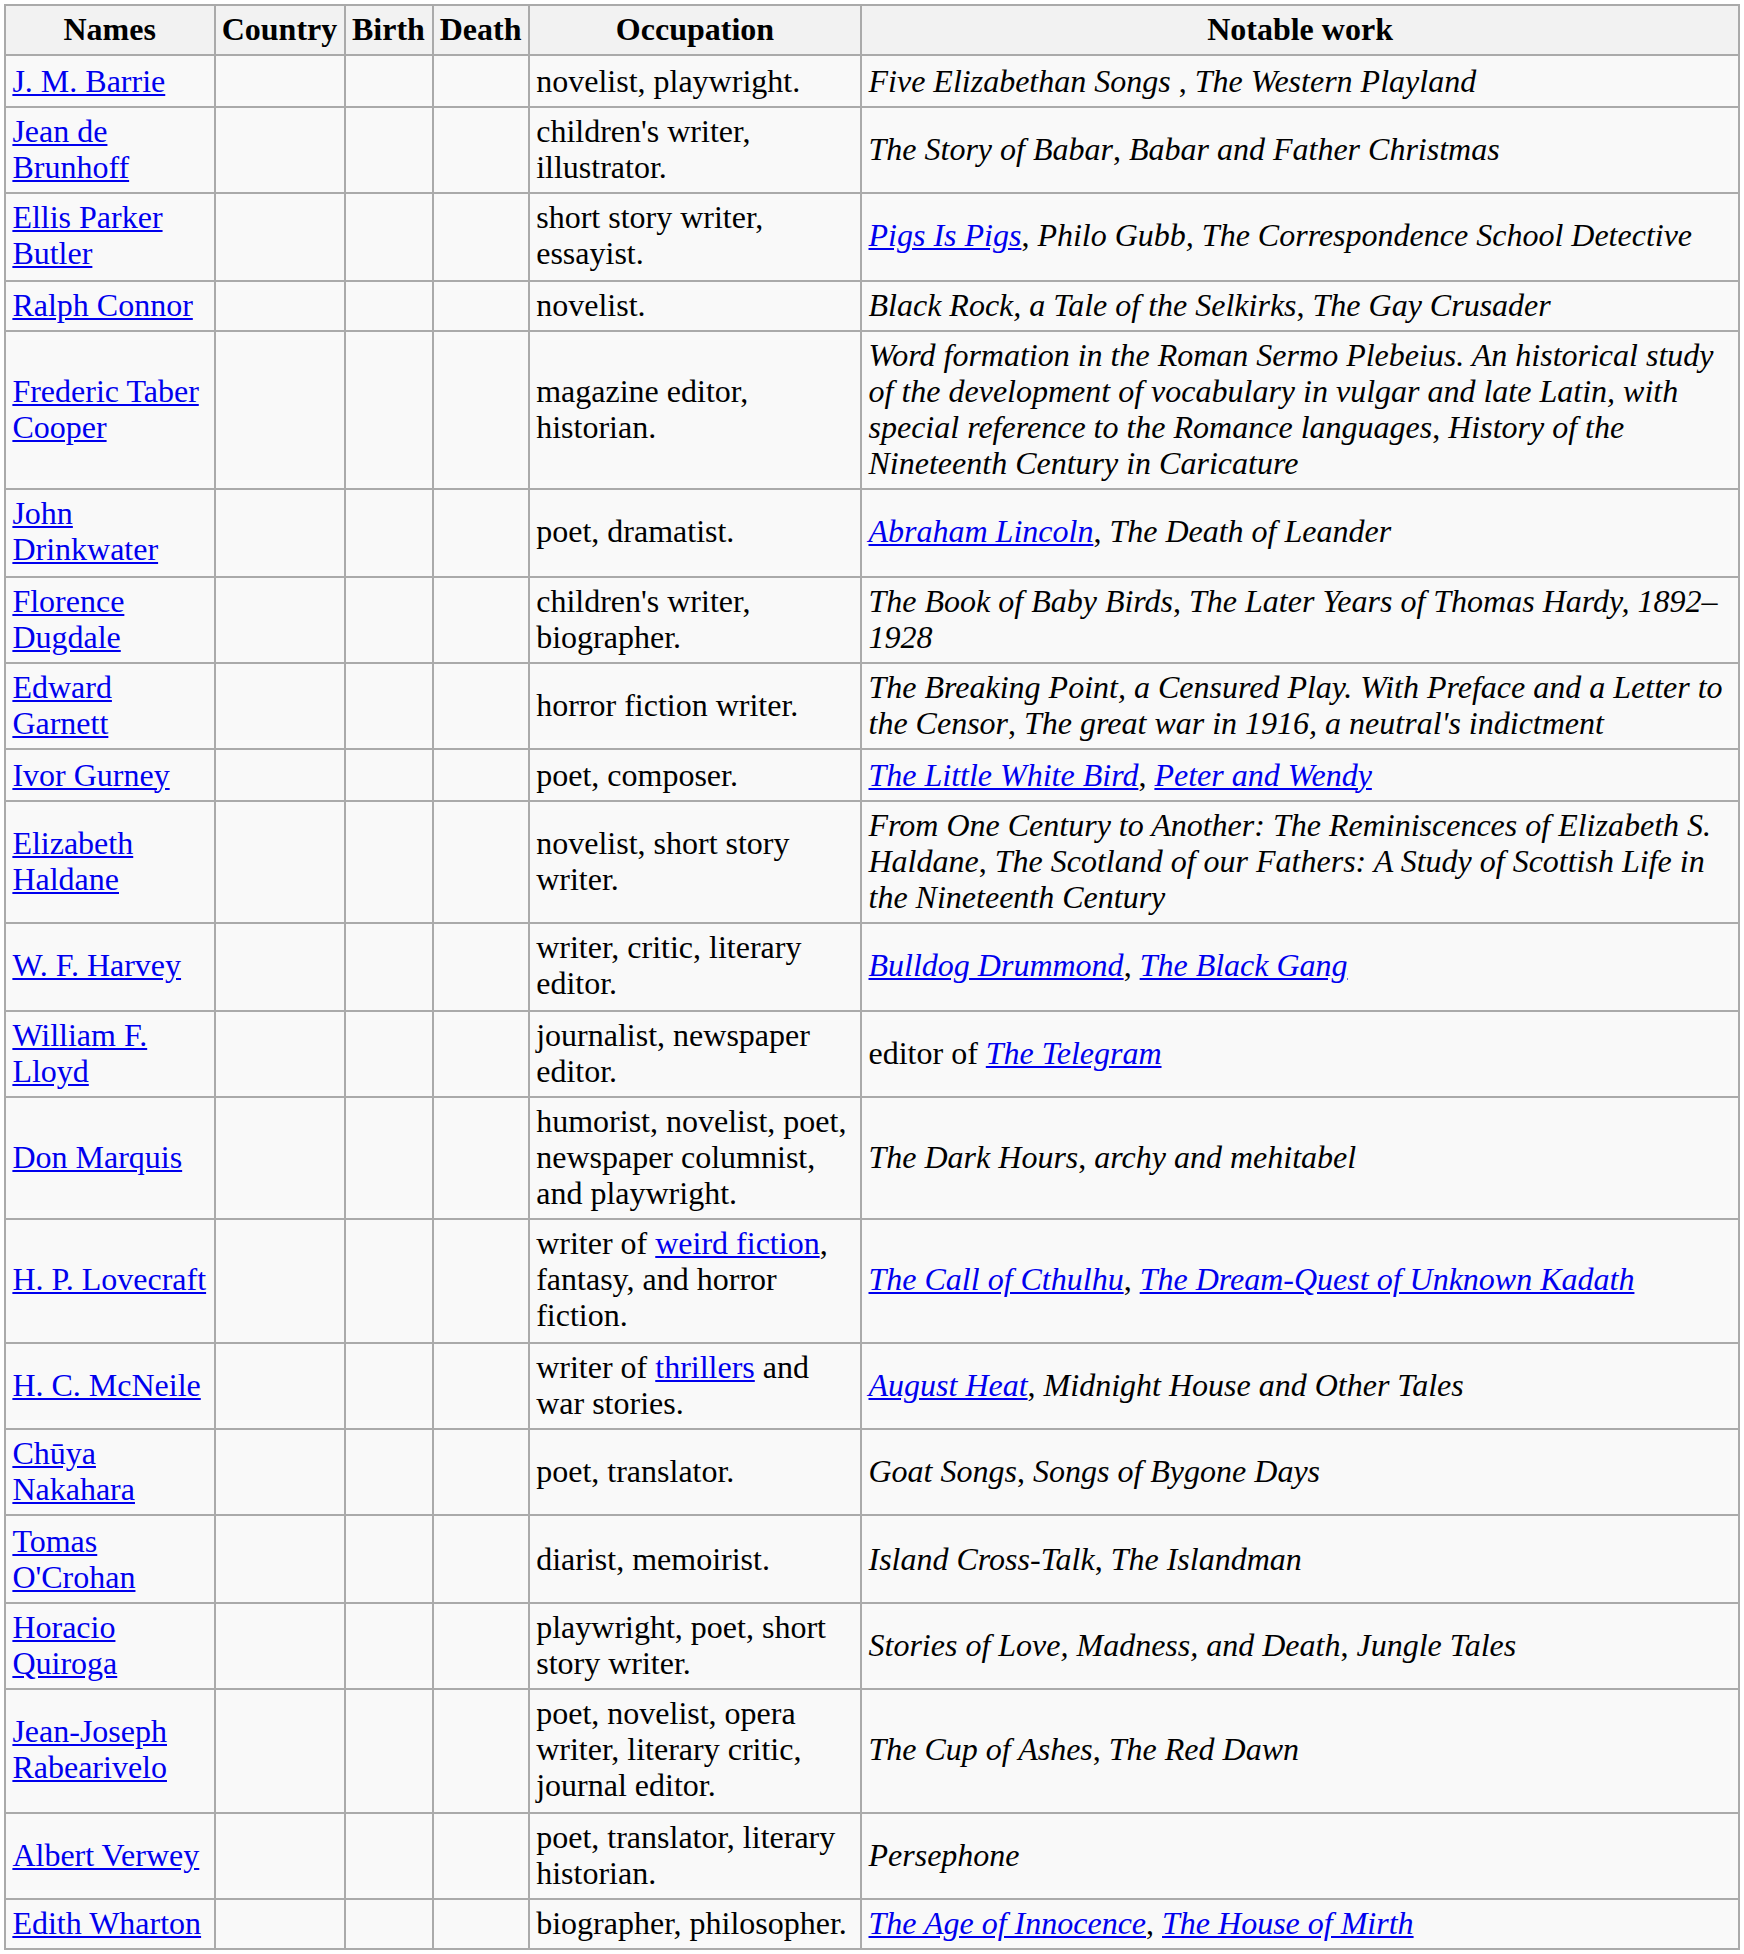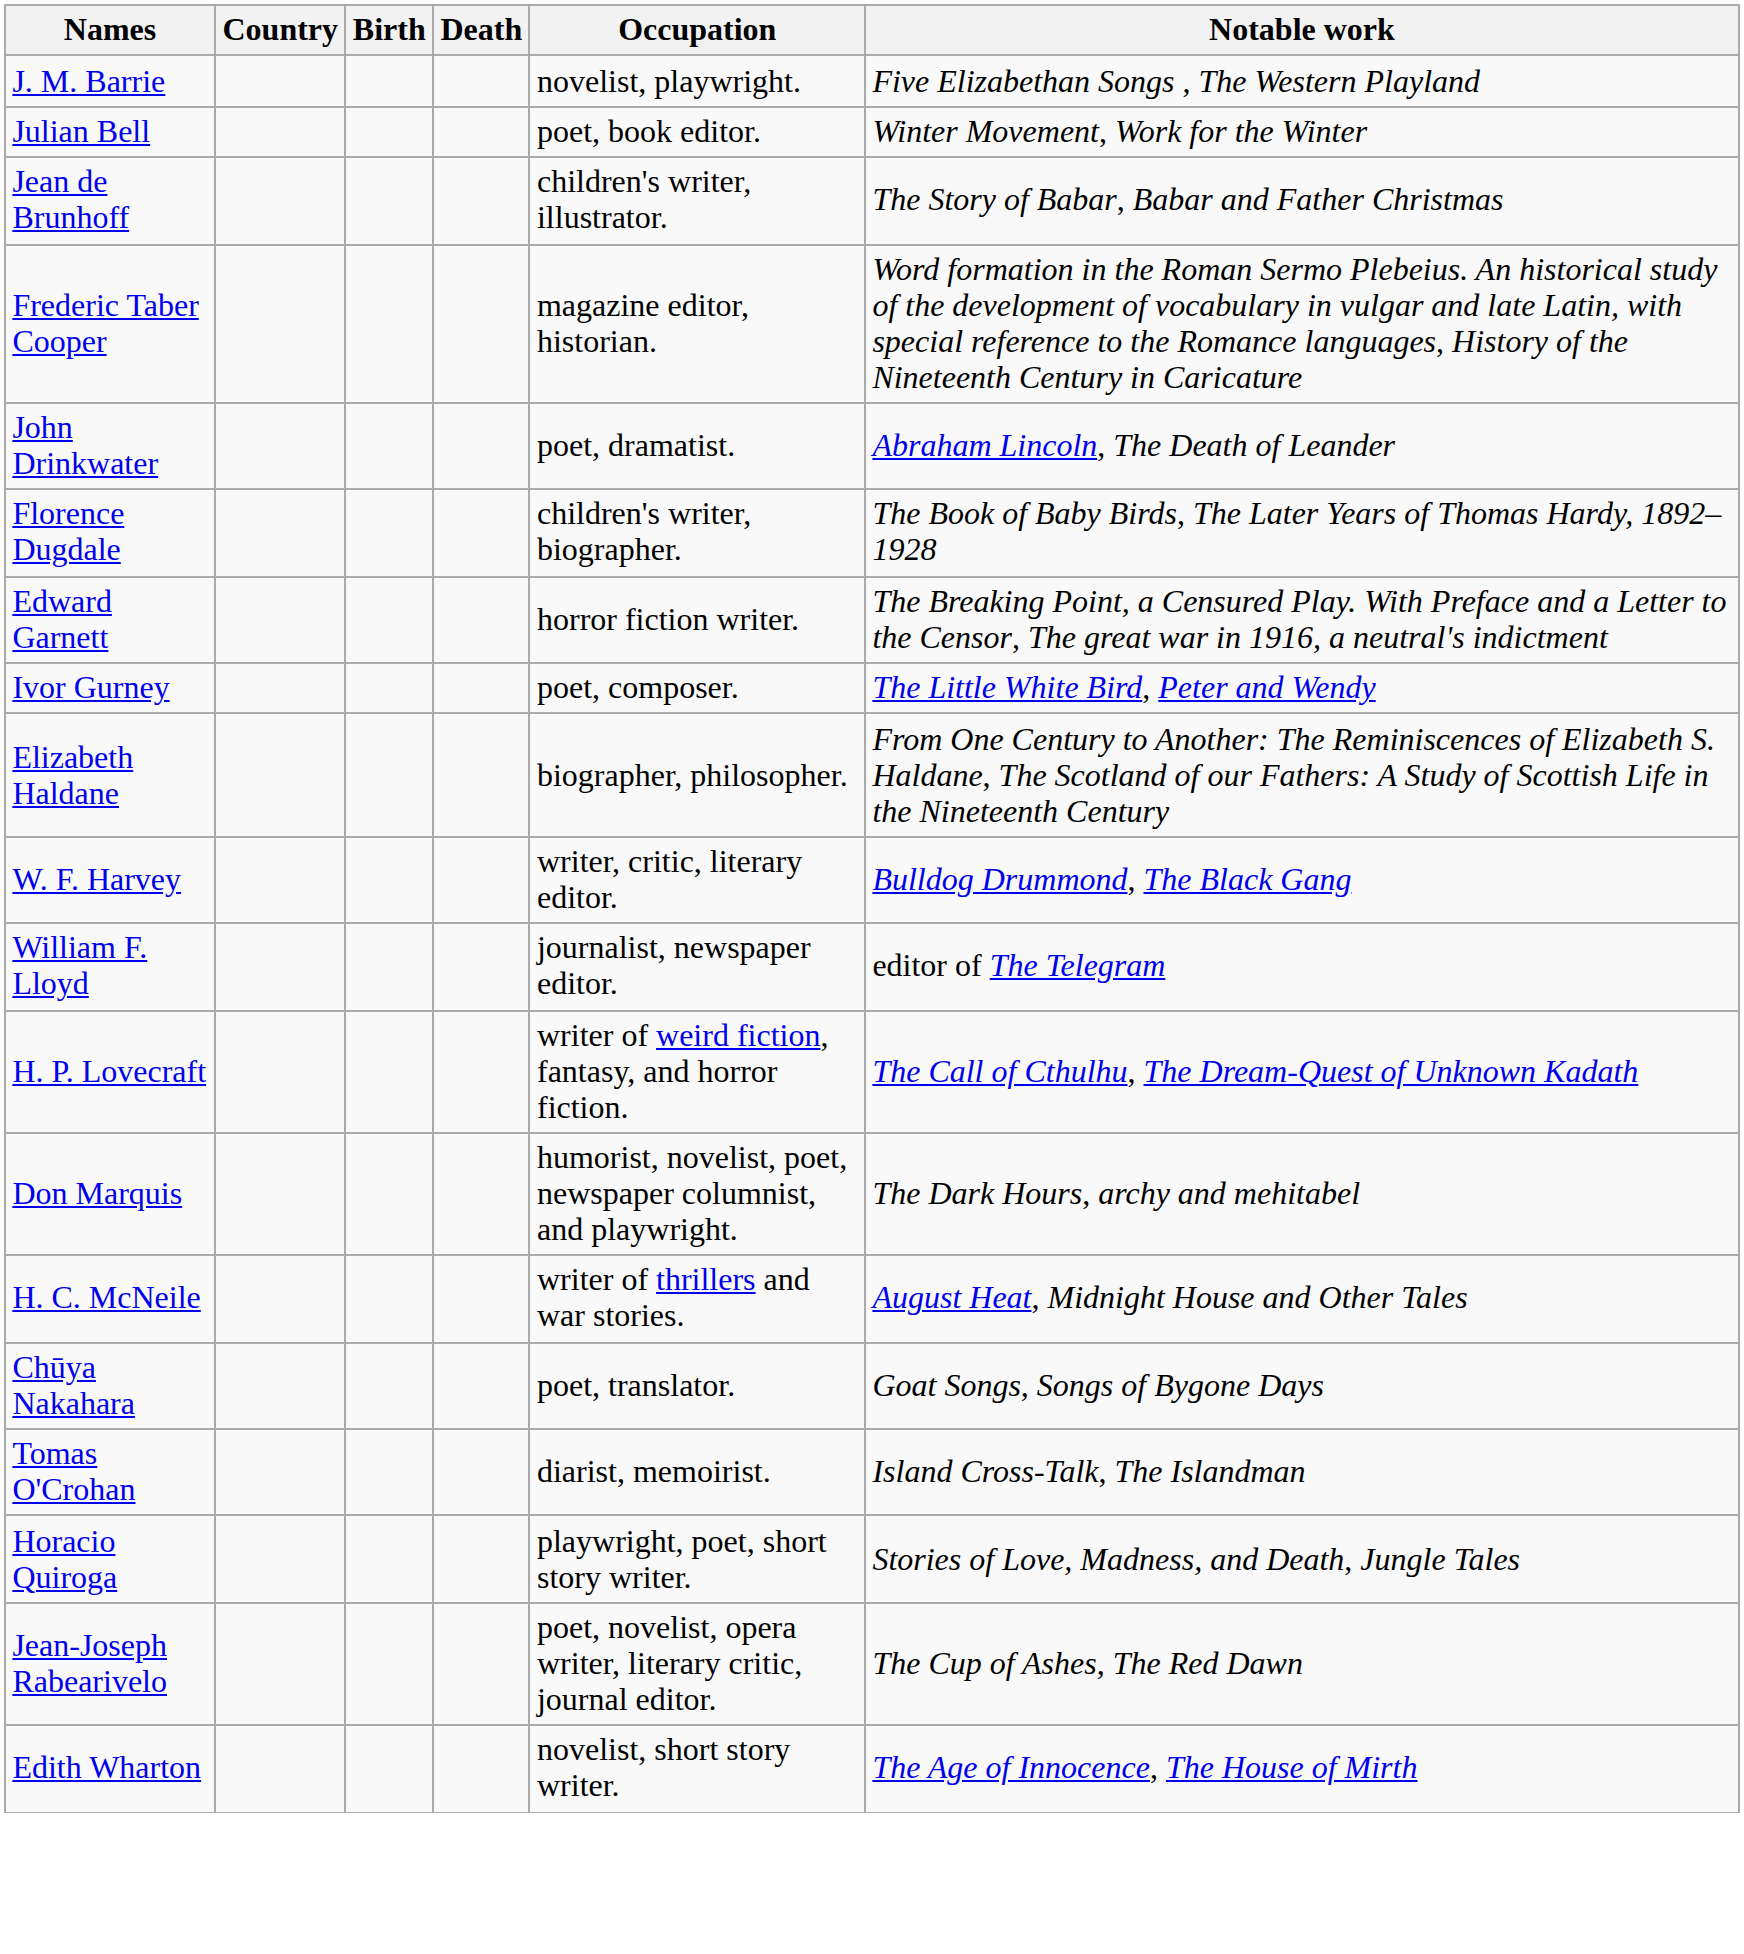+ row: Julian Bell | poet, book editor. | Winter Movement, Work for the Winter
- row: Ellis Parker Butler | short story writer, essayist. | Pigs Is Pigs, Philo Gubb, The Correspondence School Detective
- row: Ralph Connor | novelist. | Black Rock, a Tale of the Selkirks, The Gay Crusader
Elizabeth Haldane | Occupation: novelist, short story writer. -> biographer, philosopher.
rows swapped: H. P. Lovecraft <-> Don Marquis
- row: Albert Verwey | poet, translator, literary historian. | Persephone
Edith Wharton | Occupation: biographer, philosopher. -> novelist, short story writer.
